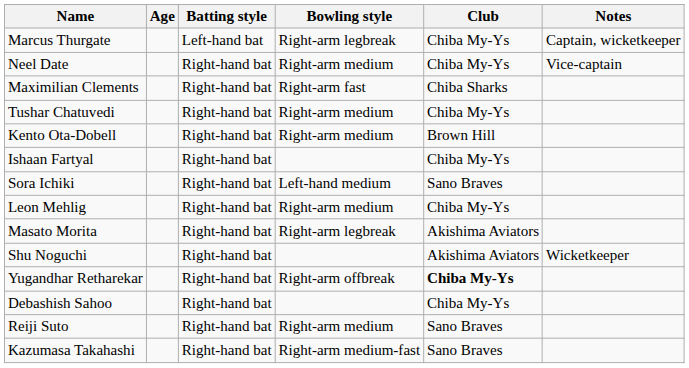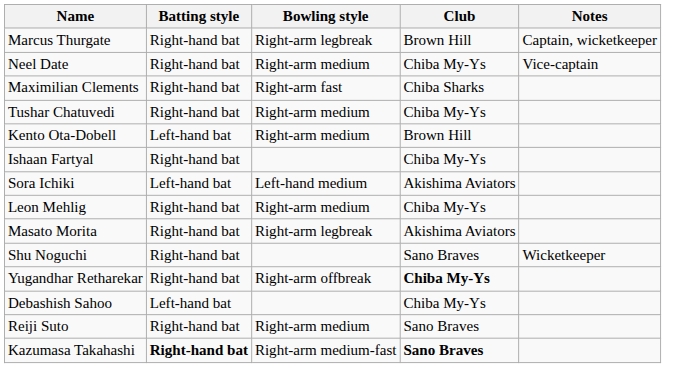- column: Age
Marcus Thurgate | Batting style: Left-hand bat -> Right-hand bat
Marcus Thurgate | Club: Chiba My-Ys -> Brown Hill
Kento Ota-Dobell | Batting style: Right-hand bat -> Left-hand bat
Sora Ichiki | Batting style: Right-hand bat -> Left-hand bat
Sora Ichiki | Club: Sano Braves -> Akishima Aviators
Shu Noguchi | Club: Akishima Aviators -> Sano Braves
Debashish Sahoo | Batting style: Right-hand bat -> Left-hand bat
Kazumasa Takahashi | Batting style: normal -> bold
Kazumasa Takahashi | Club: normal -> bold
